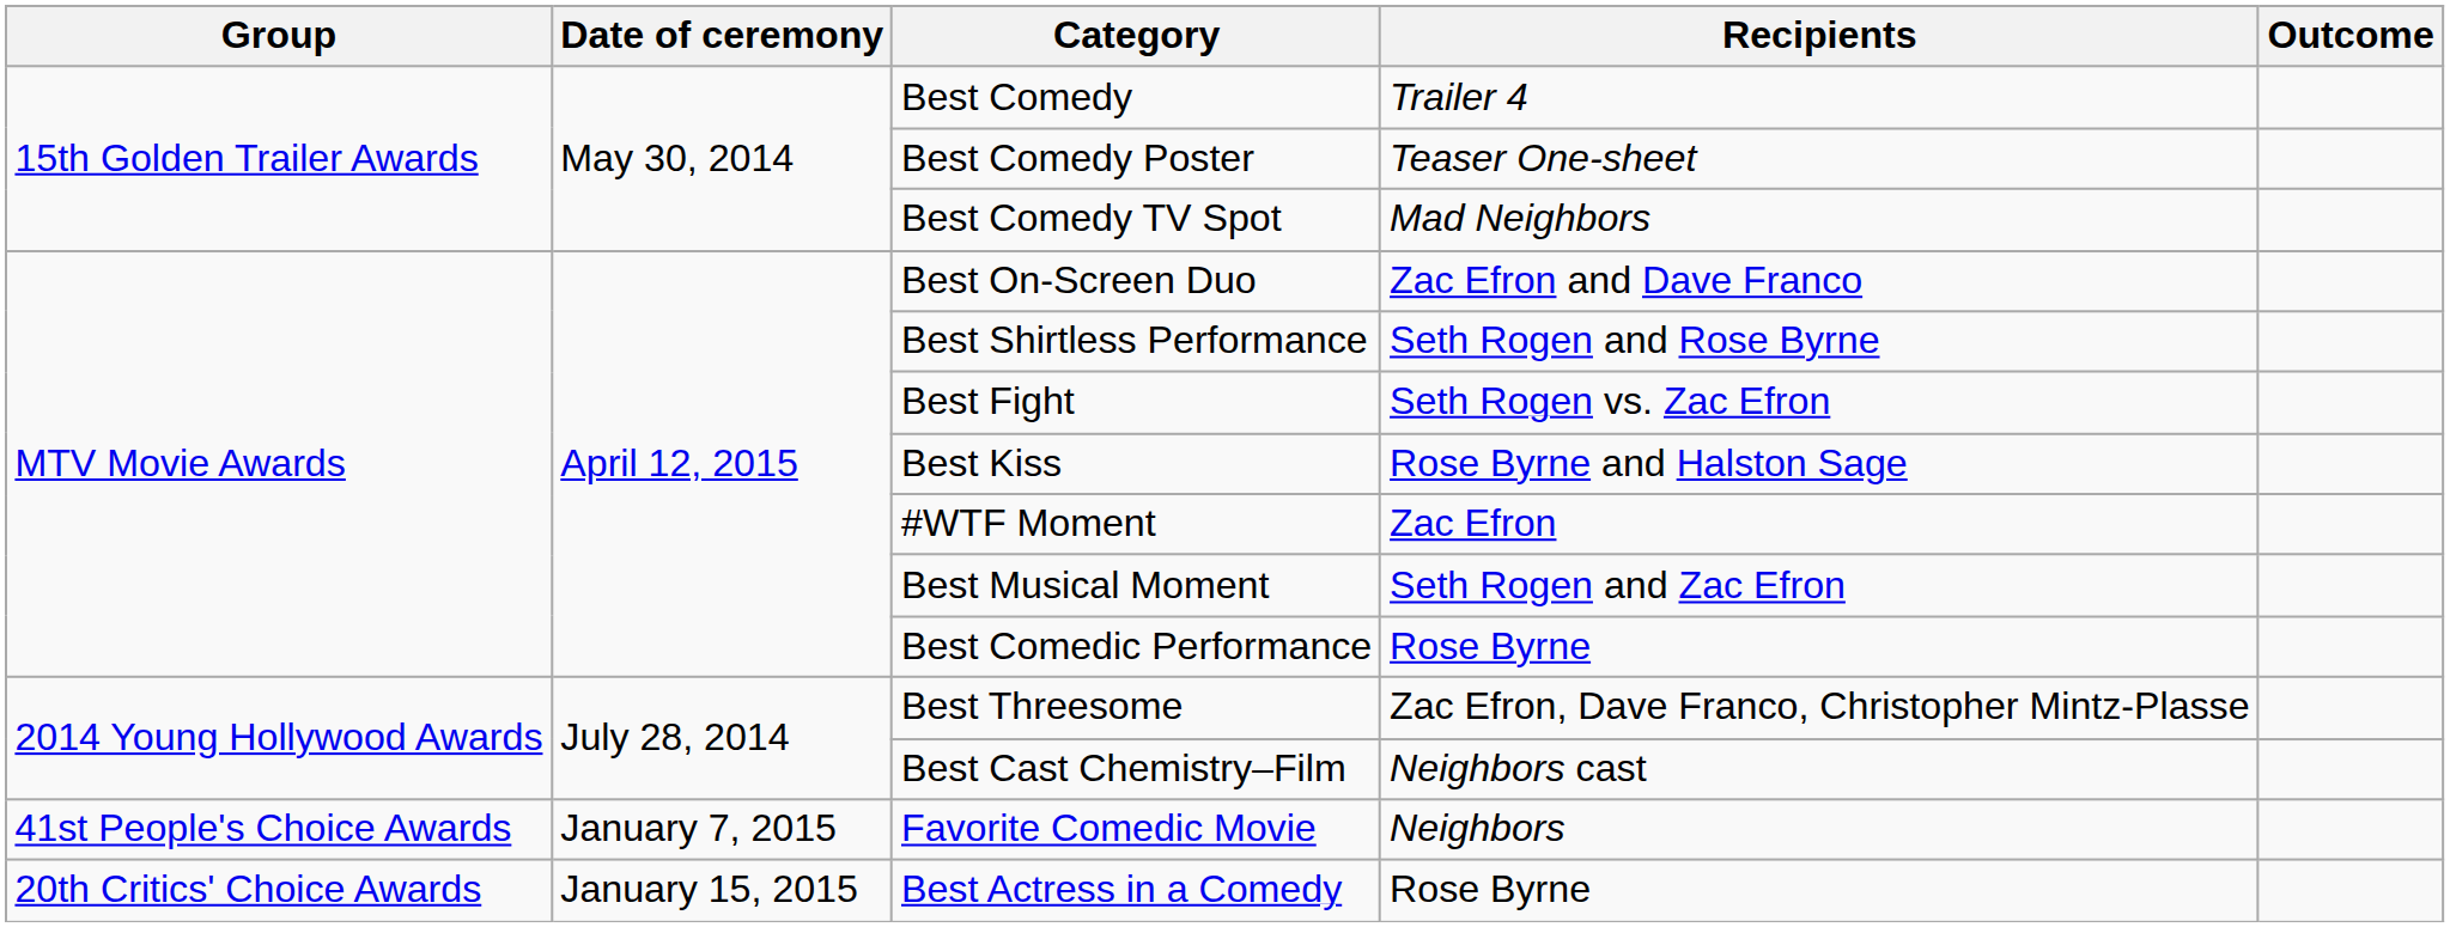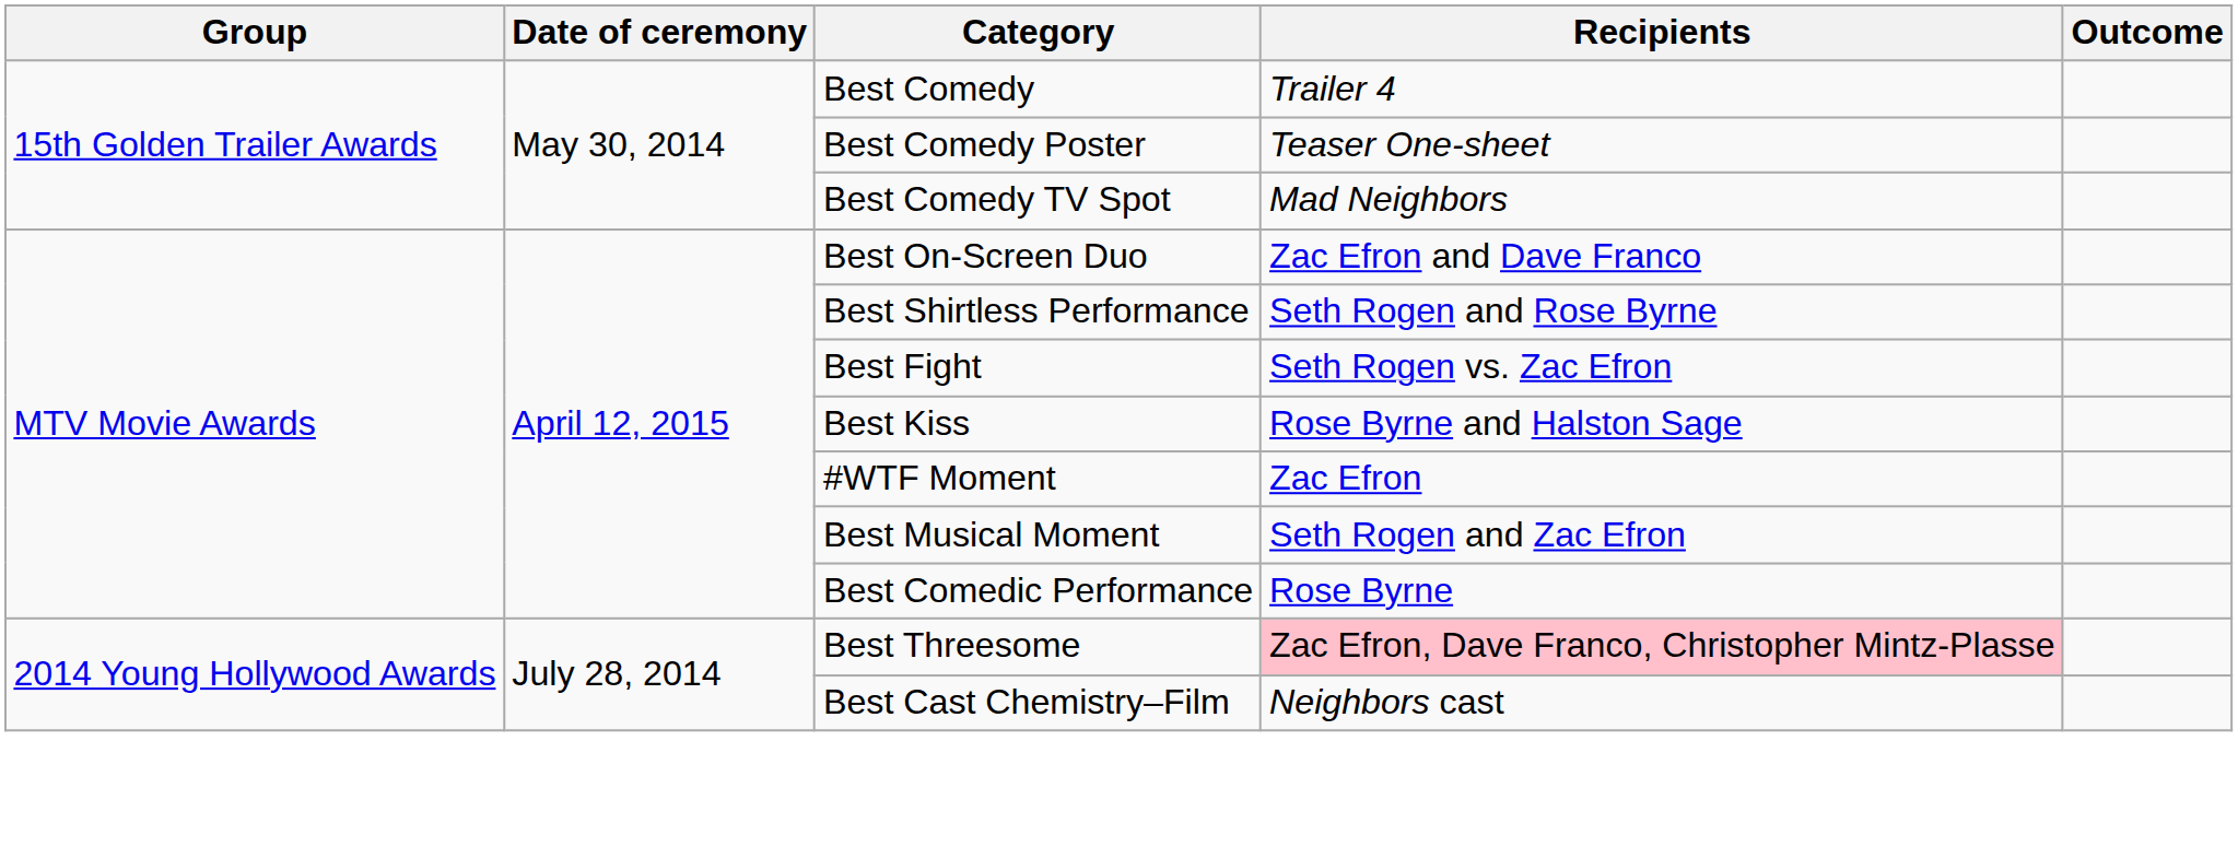Best Threesome | Recipients: no background -> pink background
- row: 41st People's Choice Awards | January 7, 2015 | Favorite Comedic Movie | Neighbors
- row: 20th Critics' Choice Awards | January 15, 2015 | Best Actress in a Comedy | Rose Byrne
